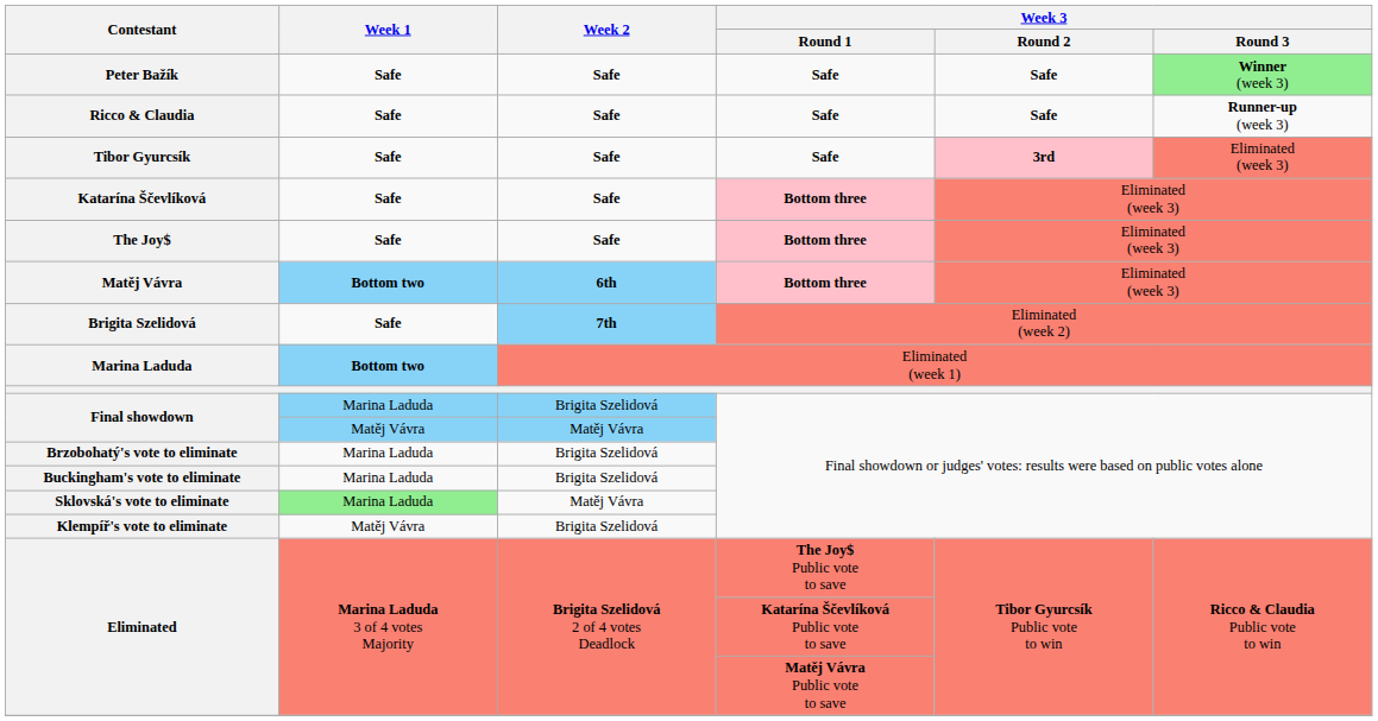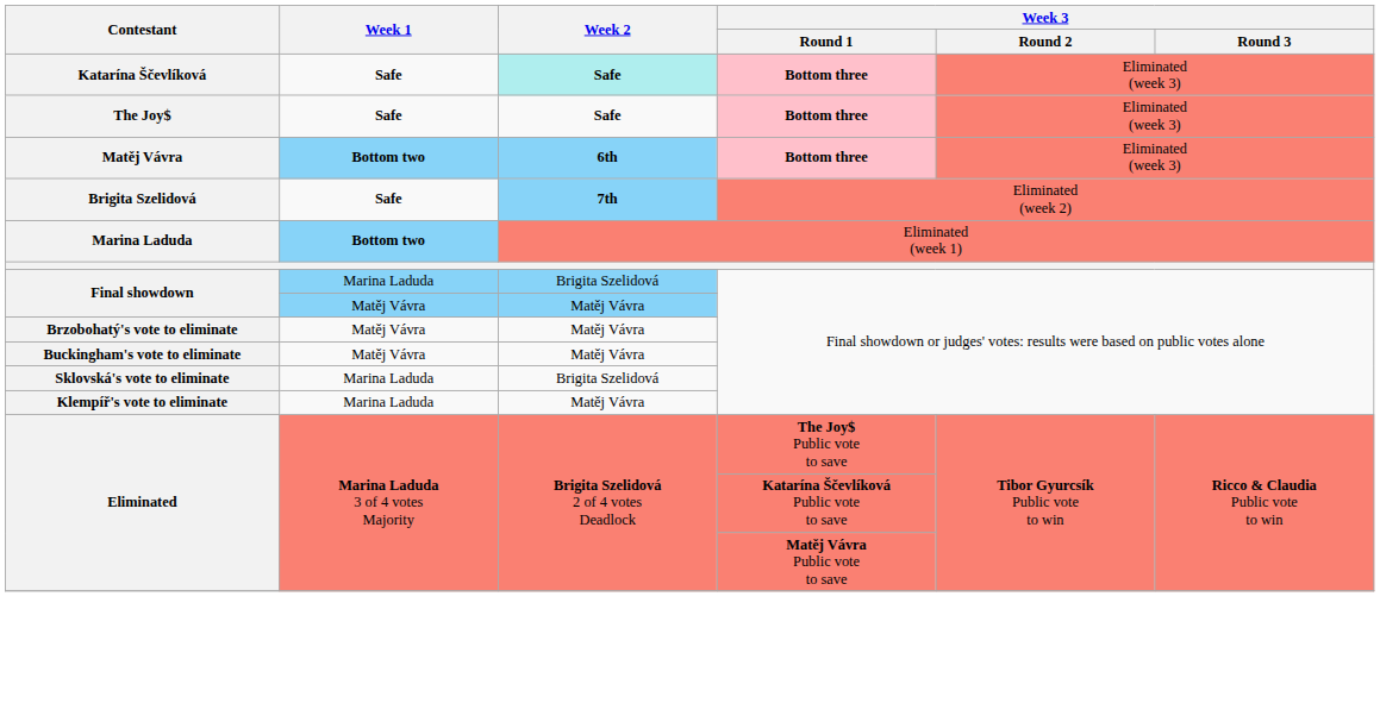- row: Peter Bažík | Safe | Safe | Safe | Safe | Winner (week 3)
- row: Ricco & Claudia | Safe | Safe | Safe | Safe | Runner-up (week 3)
- row: Tibor Gyurcsík | Safe | Safe | Safe | 3rd | Eliminated (week 3)
Katarína Ščevlíková | Week 2: no background -> paleturquoise background
Brzobohatý's vote to eliminate | Week 1: Marina Laduda -> Matěj Vávra
Brzobohatý's vote to eliminate | Week 2: Brigita Szelidová -> Matěj Vávra
Buckingham's vote to eliminate | Week 1: Marina Laduda -> Matěj Vávra
Buckingham's vote to eliminate | Week 2: Brigita Szelidová -> Matěj Vávra
Sklovská's vote to eliminate | Week 1: lightgreen background -> no background
Sklovská's vote to eliminate | Week 2: Matěj Vávra -> Brigita Szelidová
Klempíř's vote to eliminate | Week 1: Matěj Vávra -> Marina Laduda
Klempíř's vote to eliminate | Week 2: Brigita Szelidová -> Matěj Vávra
